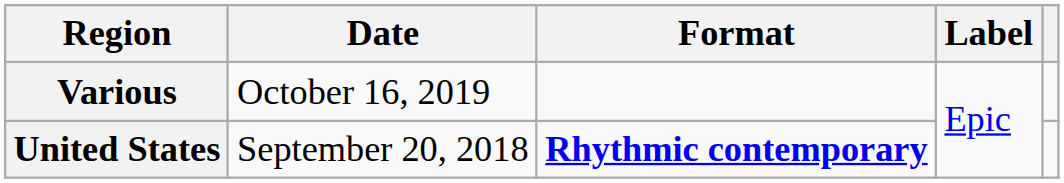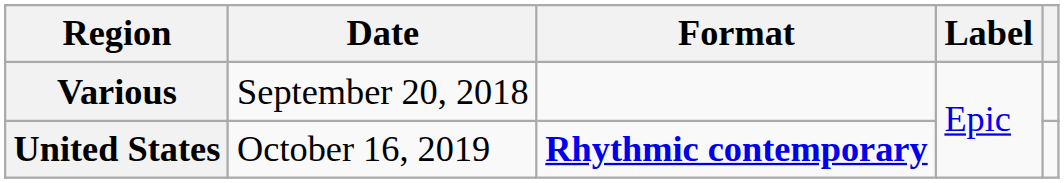Various | Date: October 16, 2019 -> September 20, 2018
United States | Date: September 20, 2018 -> October 16, 2019
